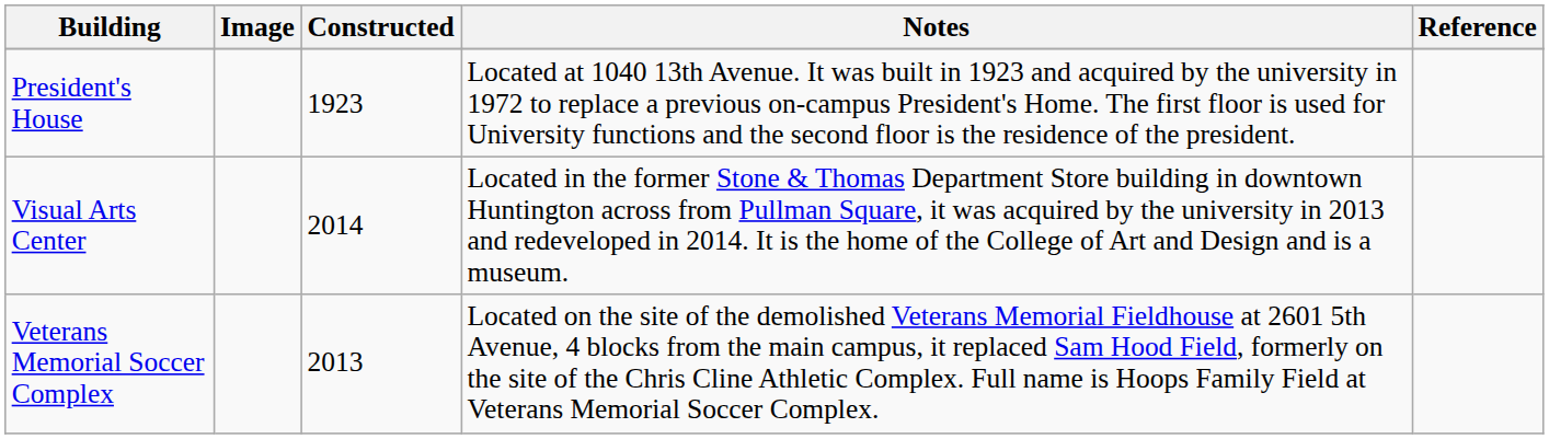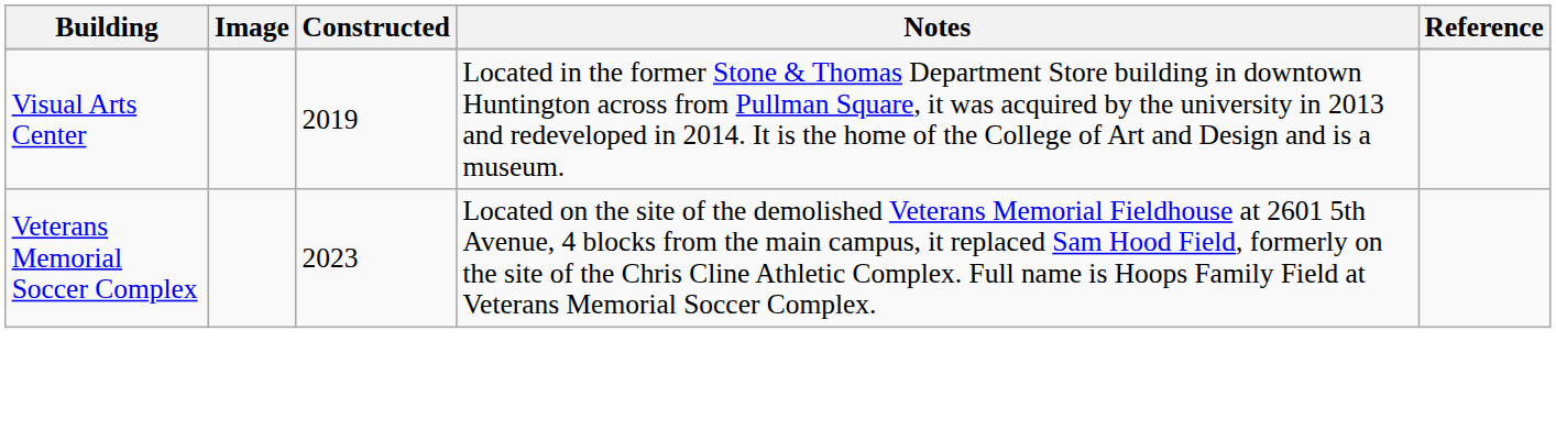- row: President's House | 1923 | Located at 1040 13th Avenue. It was built in 1923 and acquired by the university in 1972 to replace a previous on-campus President's Home. The first floor is used for University functions and the second floor is the residence of the president.
Visual Arts Center | Constructed: 2014 -> 2019
Veterans Memorial Soccer Complex | Constructed: 2013 -> 2023
